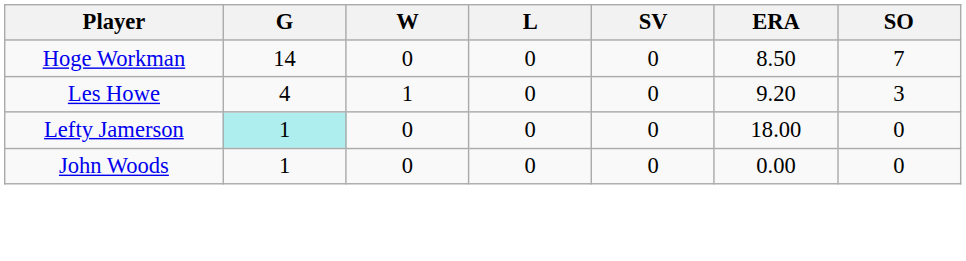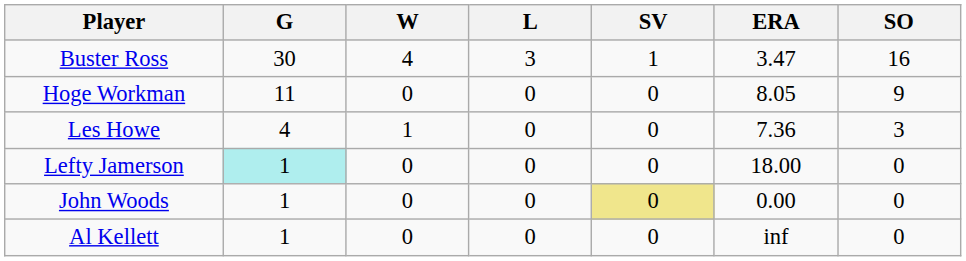+ row: Buster Ross | 30 | 4 | 3 | 1 | 3.47 | 16
Hoge Workman | G: 14 -> 11
Hoge Workman | ERA: 8.50 -> 8.05
Hoge Workman | SO: 7 -> 9
Les Howe | ERA: 9.20 -> 7.36
John Woods | SV: no background -> khaki background
+ row: Al Kellett | 1 | 0 | 0 | 0 | inf | 0
